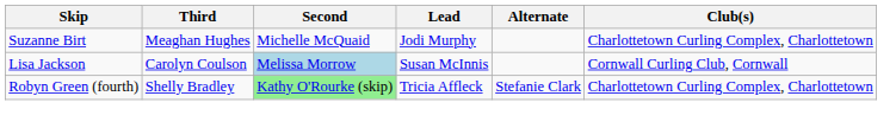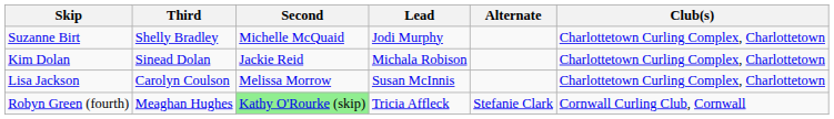Suzanne Birt | Third: Meaghan Hughes -> Shelly Bradley
+ row: Kim Dolan | Sinead Dolan | Jackie Reid | Michala Robison | Charlottetown Curling Complex, Charlottetown
Lisa Jackson | Second: lightblue background -> no background
Lisa Jackson | Club(s): Cornwall Curling Club, Cornwall -> Charlottetown Curling Complex, Charlottetown
Robyn Green (fourth) | Third: Shelly Bradley -> Meaghan Hughes
Robyn Green (fourth) | Club(s): Charlottetown Curling Complex, Charlottetown -> Cornwall Curling Club, Cornwall
